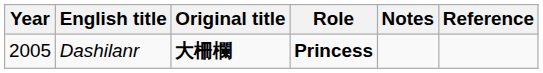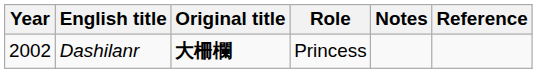Dashilanr | Year: 2005 -> 2002
Dashilanr | Role: bold -> normal
